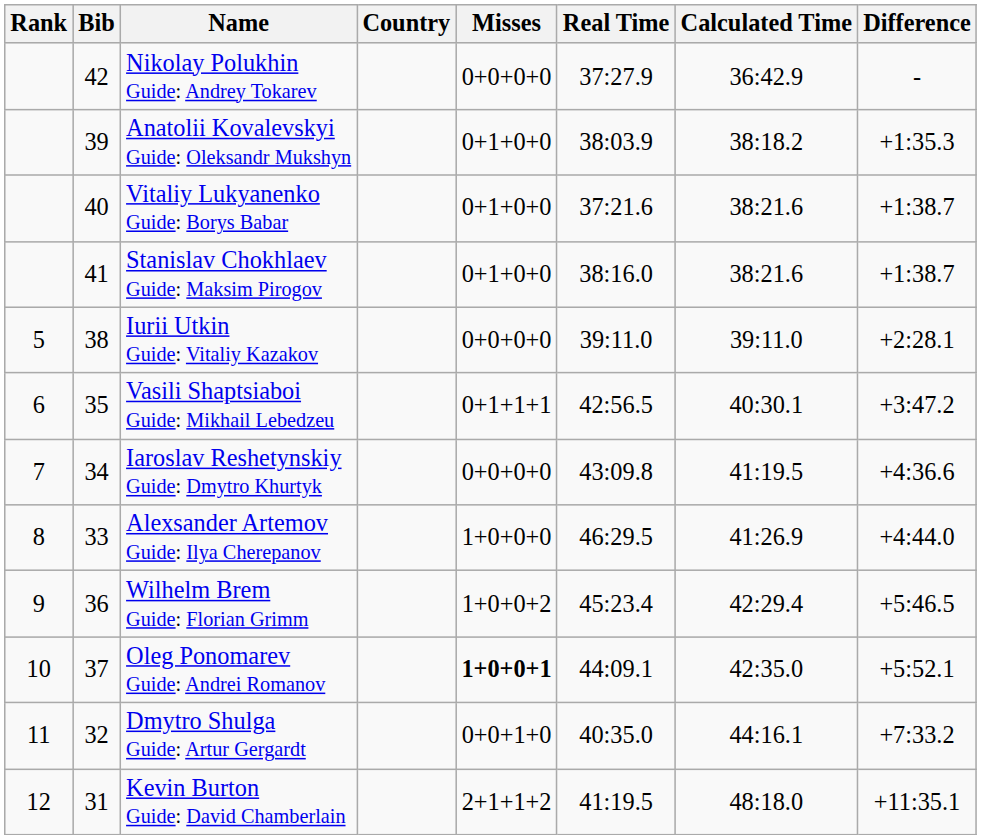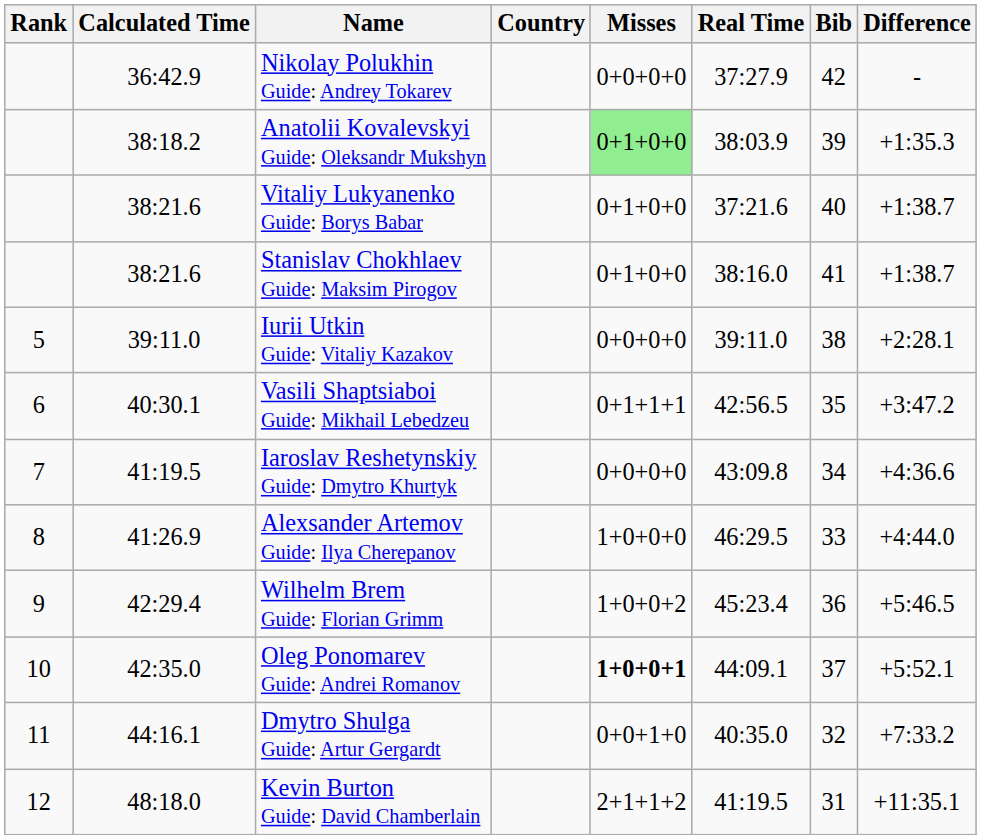columns swapped: Bib <-> Calculated Time
Anatolii Kovalevskyi Guide: Oleksandr Mukshyn | Misses: no background -> lightgreen background
